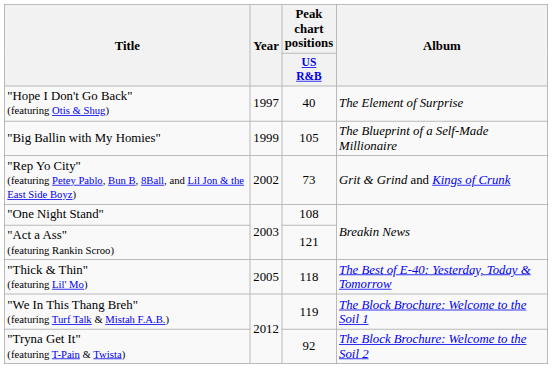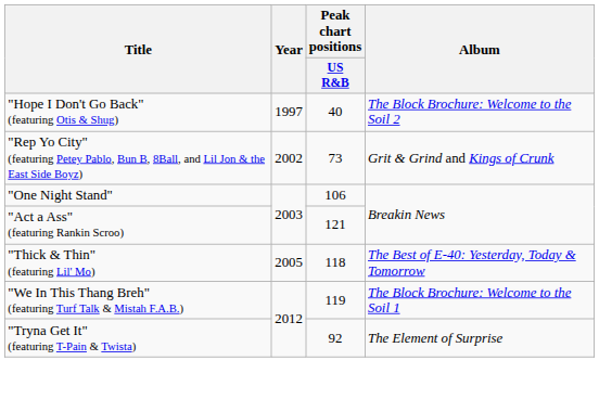"Hope I Don't Go Back" (featuring Otis & Shug) | Album: The Element of Surprise -> The Block Brochure: Welcome to the Soil 2
- row: "Big Ballin with My Homies" | 1999 | 105 | The Blueprint of a Self-Made Millionaire
"One Night Stand" | Peak chart positions / US R&B: 108 -> 106
"Tryna Get It" (featuring T-Pain & Twista) | Album: The Block Brochure: Welcome to the Soil 2 -> The Element of Surprise
